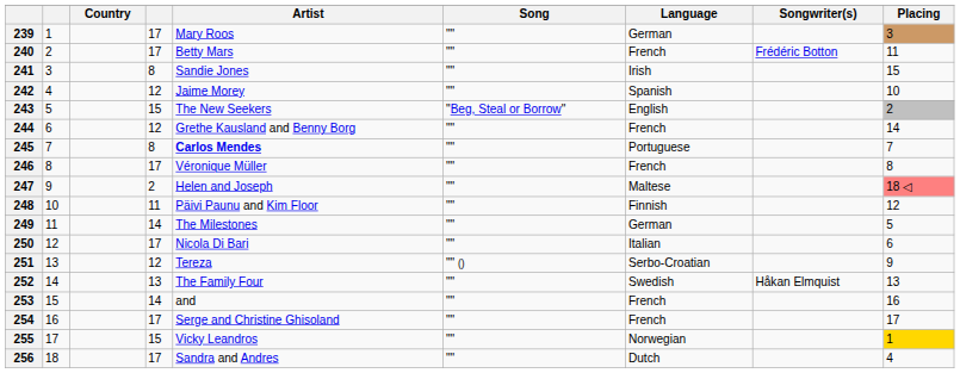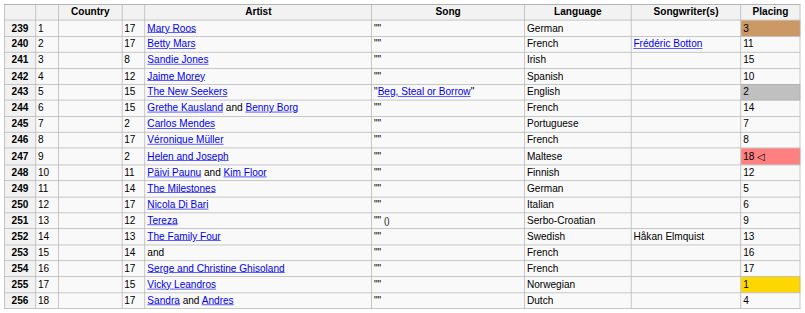244 | column 4: 12 -> 15
245 | column 4: 8 -> 2
245 | Artist: bold -> normal
